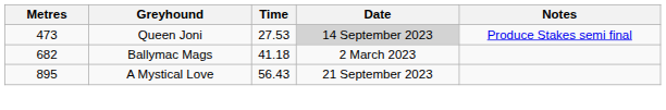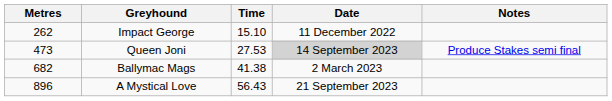+ row: 262 | Impact George | 15.10 | 11 December 2022
Ballymac Mags | Time: 41.18 -> 41.38
A Mystical Love | Metres: 895 -> 896
